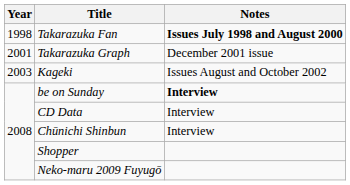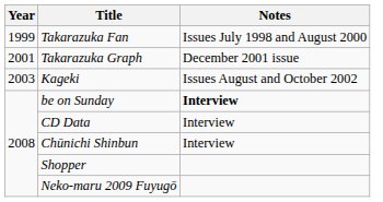Takarazuka Fan | Year: 1998 -> 1999
Takarazuka Fan | Notes: bold -> normal
